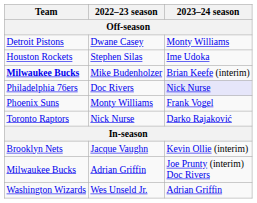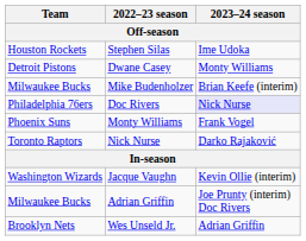rows swapped: Dwane Casey <-> Stephen Silas
Mike Budenholzer | Team: bold -> normal
Jacque Vaughn | Team: Brooklyn Nets -> Washington Wizards
Wes Unseld Jr. | Team: Washington Wizards -> Brooklyn Nets
